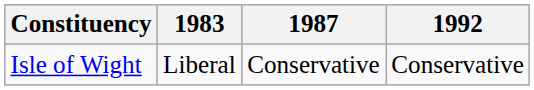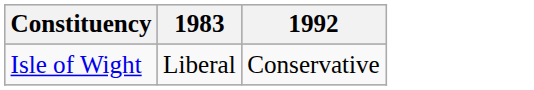- column: 1987 | Conservative
